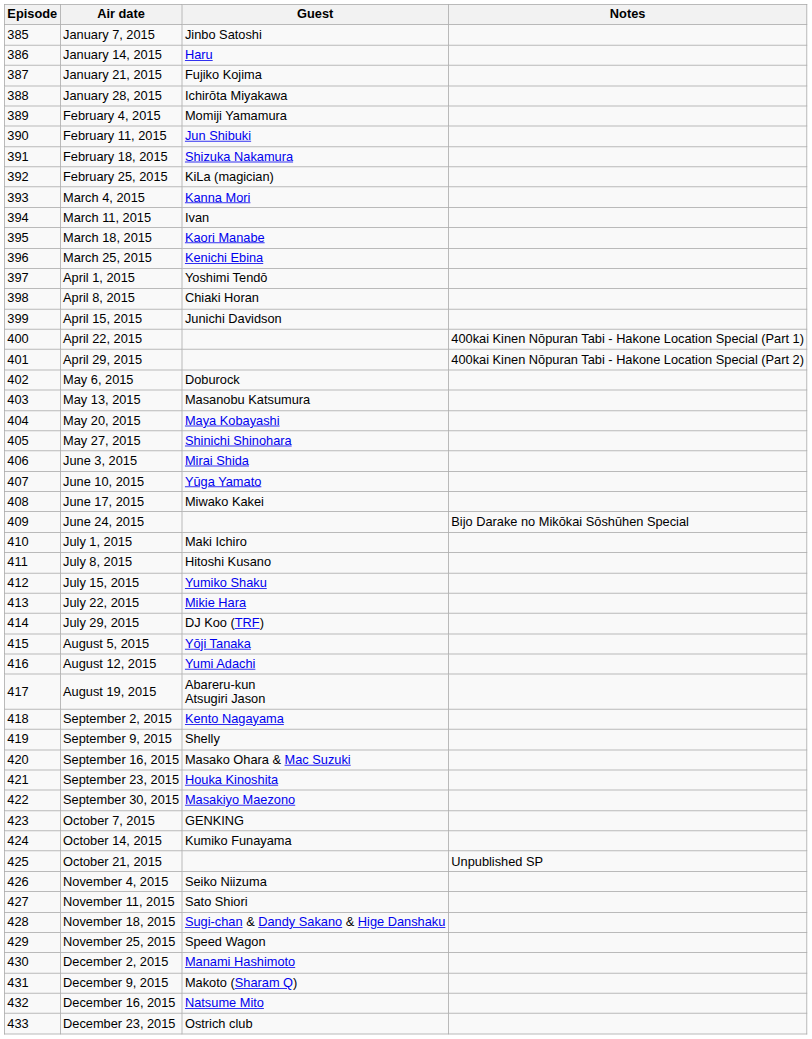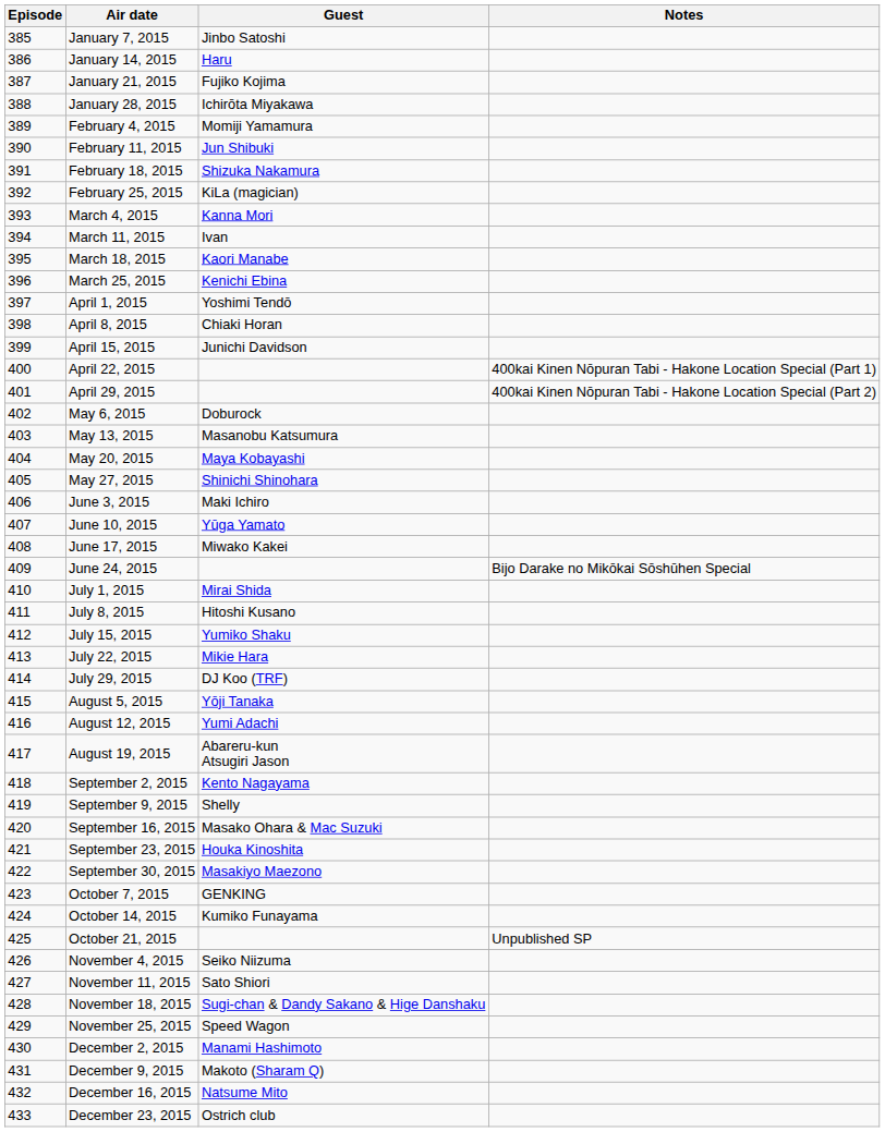June 3, 2015 | Guest: Mirai Shida -> Maki Ichiro
July 1, 2015 | Guest: Maki Ichiro -> Mirai Shida
